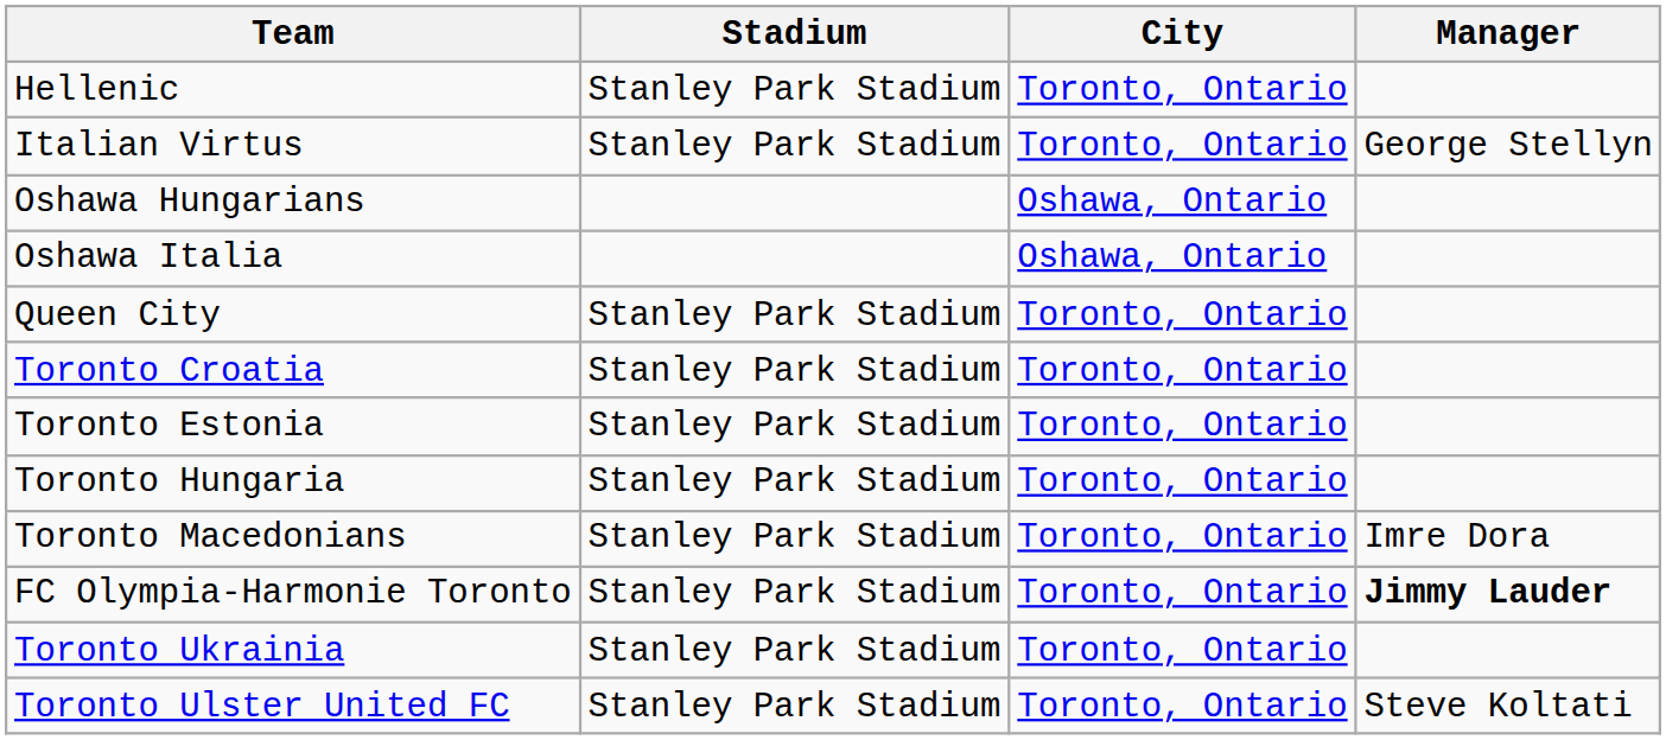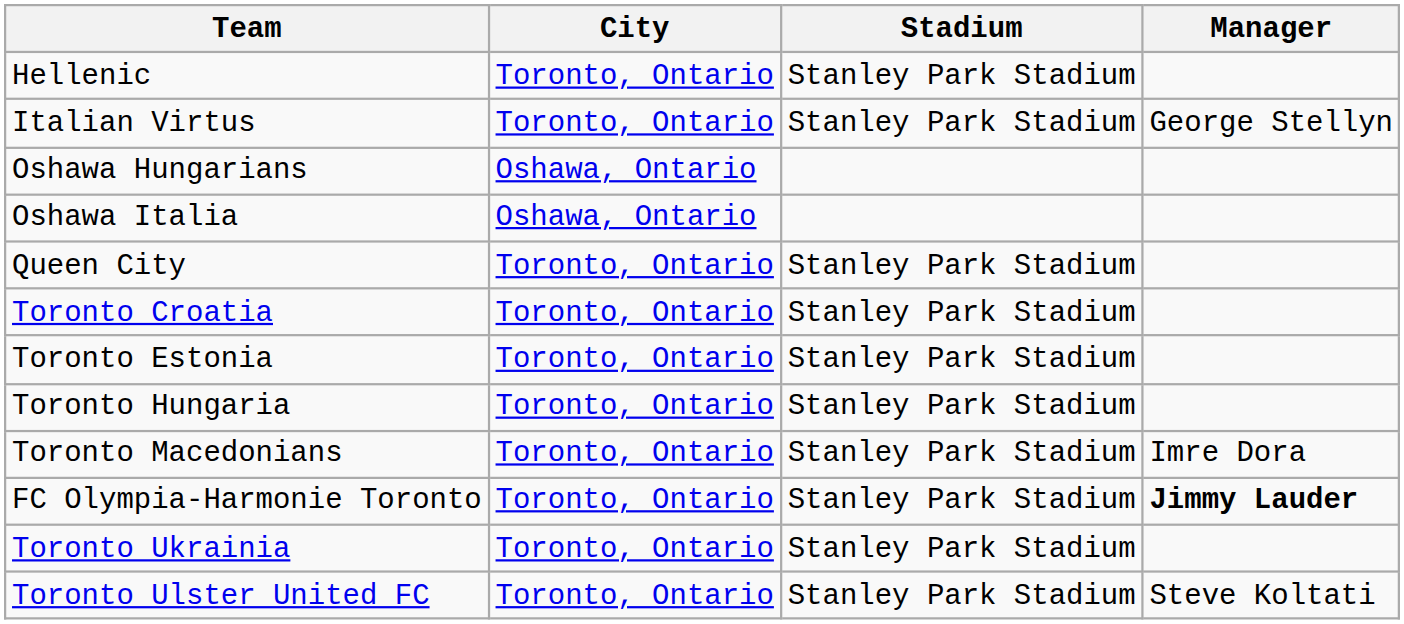columns swapped: City <-> Stadium
